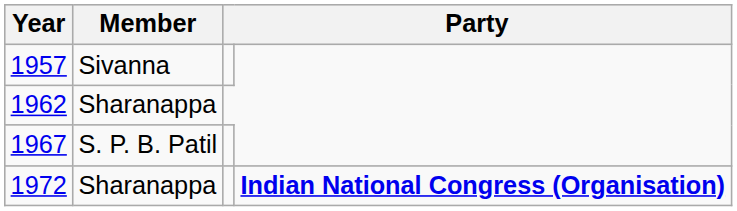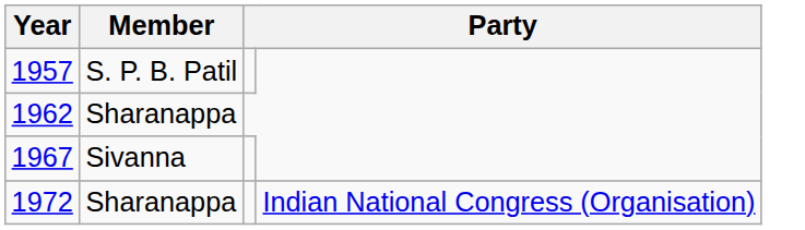1957 | Member: Sivanna -> S. P. B. Patil
1967 | Member: S. P. B. Patil -> Sivanna
1972 | column 4: bold -> normal
